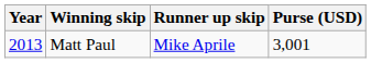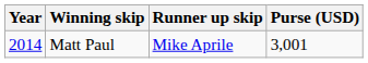Matt Paul | Year: 2013 -> 2014
